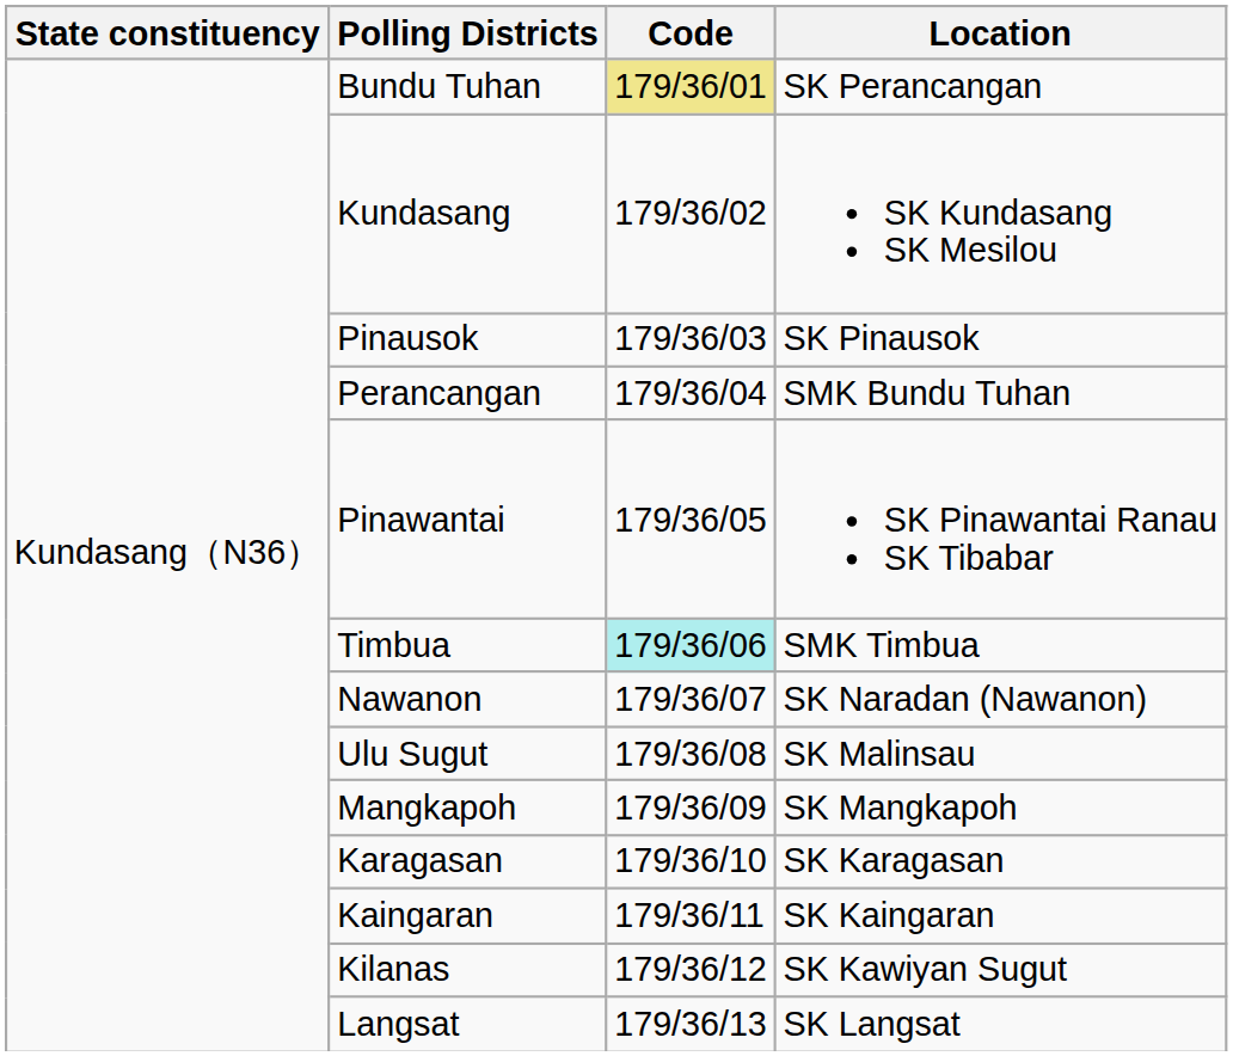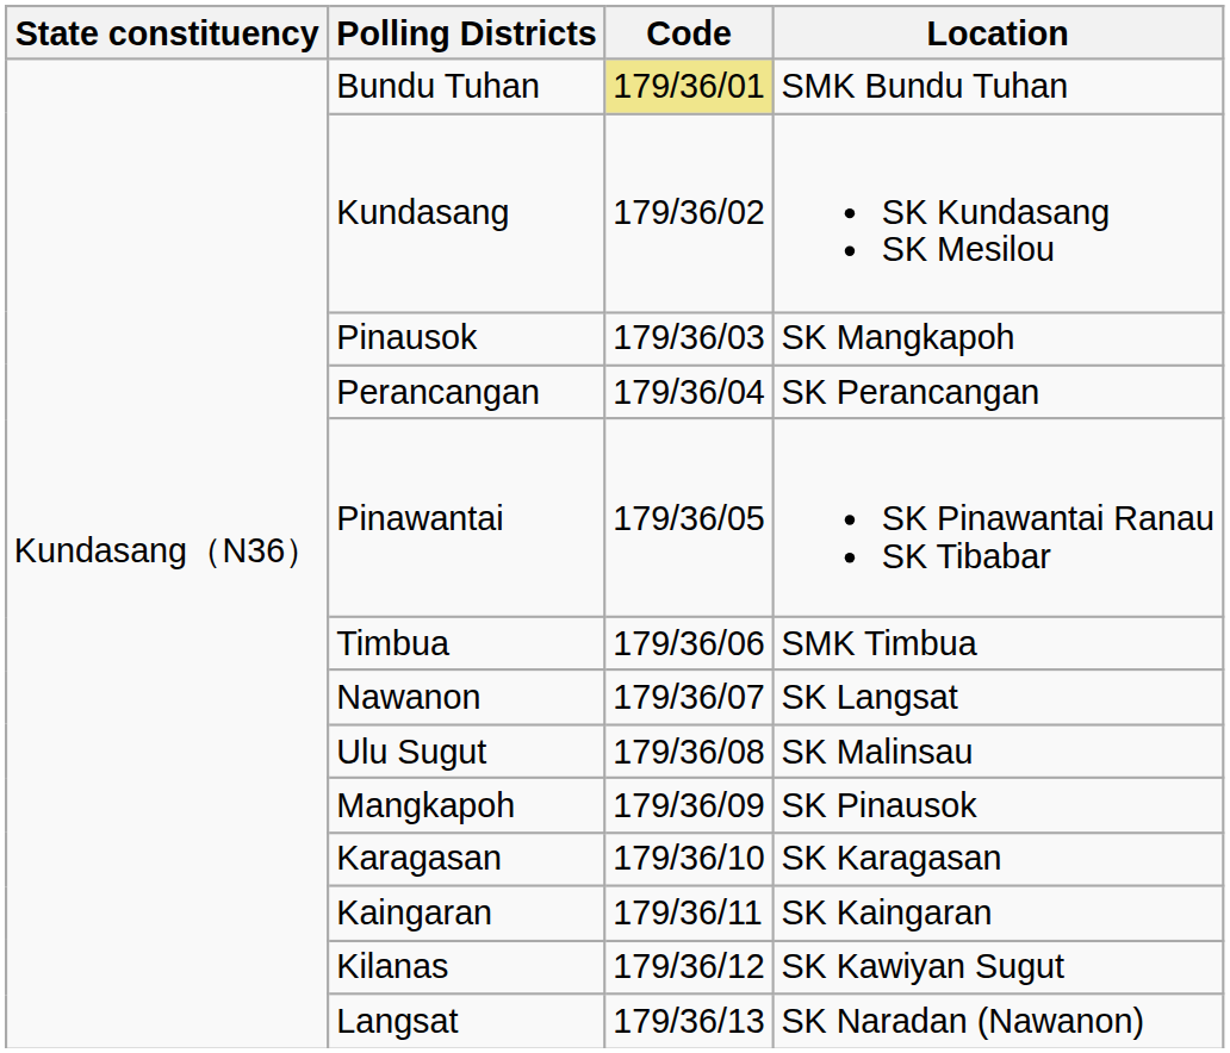Bundu Tuhan | Location: SK Perancangan -> SMK Bundu Tuhan
Pinausok | Location: SK Pinausok -> SK Mangkapoh
Perancangan | Location: SMK Bundu Tuhan -> SK Perancangan
Timbua | Code: paleturquoise background -> no background
Nawanon | Location: SK Naradan (Nawanon) -> SK Langsat
Mangkapoh | Location: SK Mangkapoh -> SK Pinausok
Langsat | Location: SK Langsat -> SK Naradan (Nawanon)
